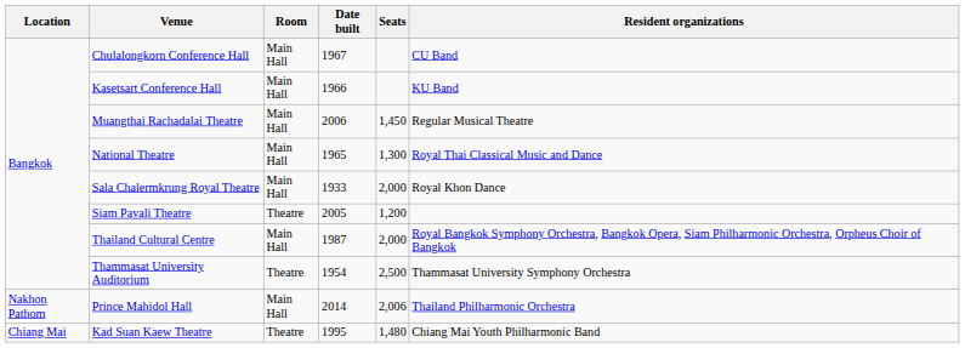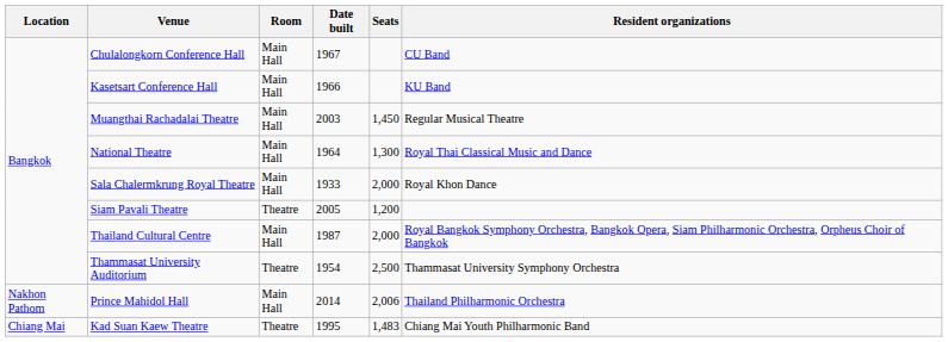Muangthai Rachadalai Theatre | Date built: 2006 -> 2003
National Theatre | Date built: 1965 -> 1964
Kad Suan Kaew Theatre | Seats: 1,480 -> 1,483
